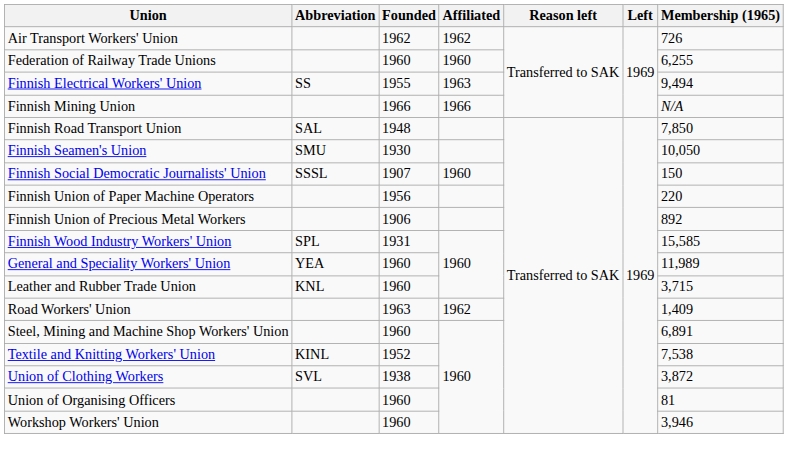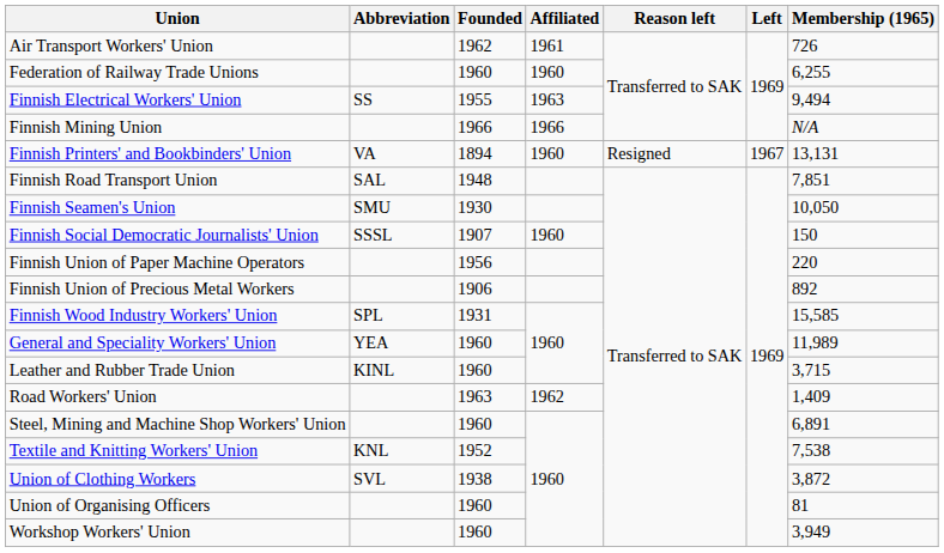Air Transport Workers' Union | Affiliated: 1962 -> 1961
+ row: Finnish Printers' and Bookbinders' Union | VA | 1894 | 1960 | Resigned | 1967 | 13,131
Finnish Road Transport Union | Membership (1965): 7,850 -> 7,851
Leather and Rubber Trade Union | Abbreviation: KNL -> KINL
Textile and Knitting Workers' Union | Abbreviation: KINL -> KNL
Workshop Workers' Union | Membership (1965): 3,946 -> 3,949
